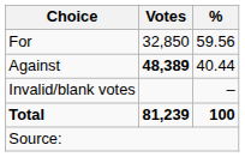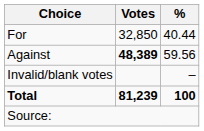For | %: 59.56 -> 40.44
Against | %: 40.44 -> 59.56
